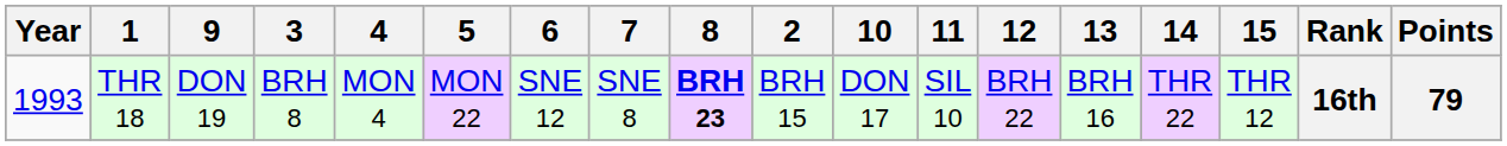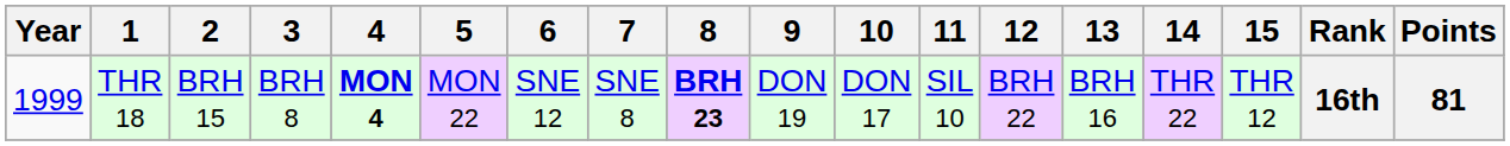columns swapped: 2 <-> 9
THR 18 | Year: 1993 -> 1999
THR 18 | 4: normal -> bold
THR 18 | Points: 79 -> 81
